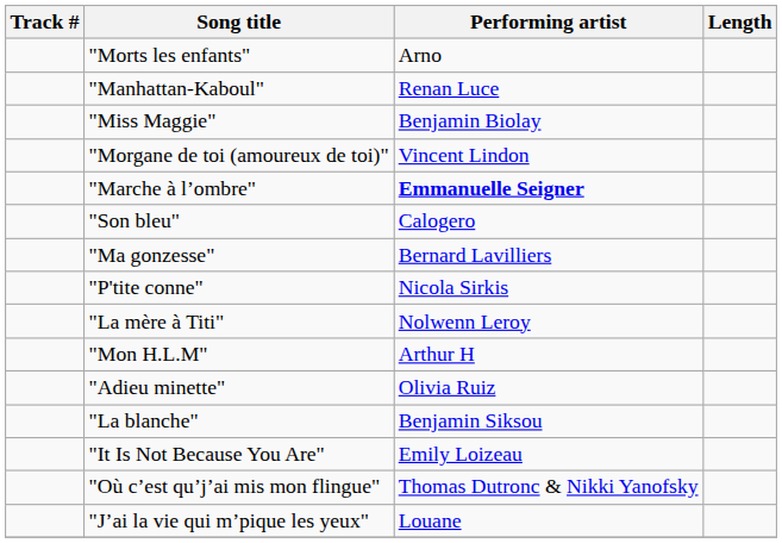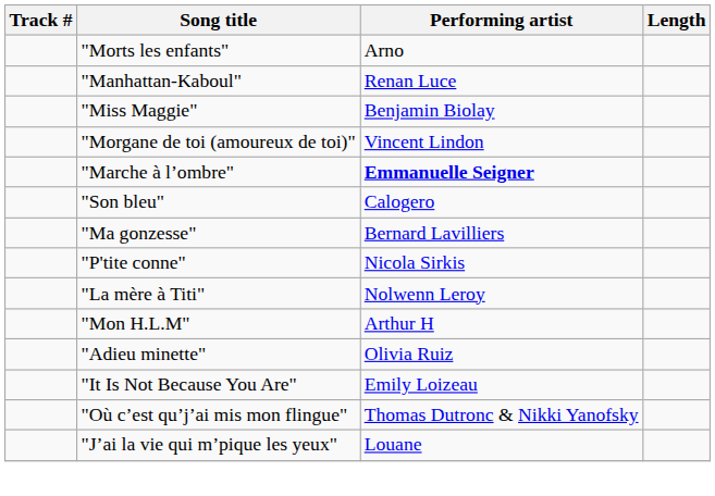- row: "La blanche" | Benjamin Siksou
